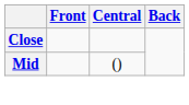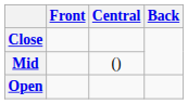+ row: Open
